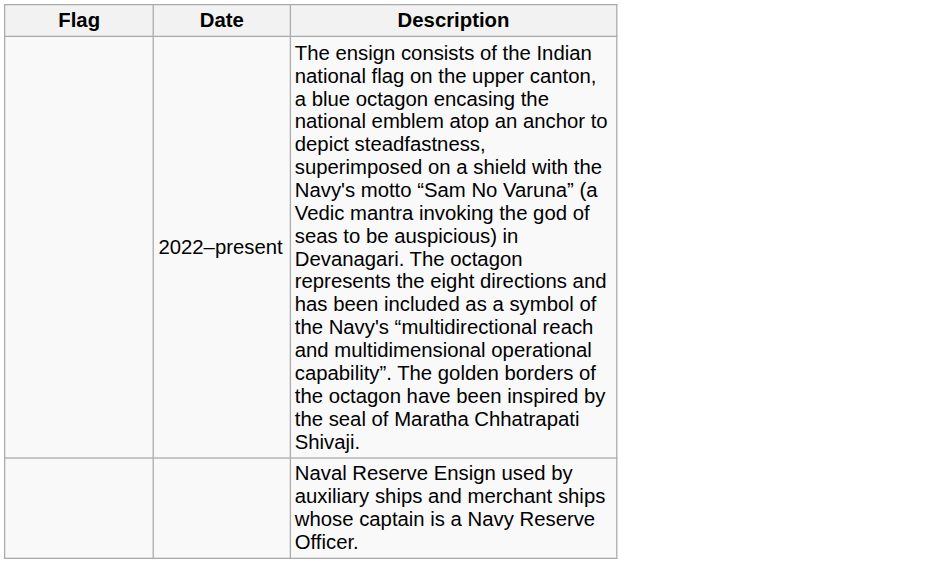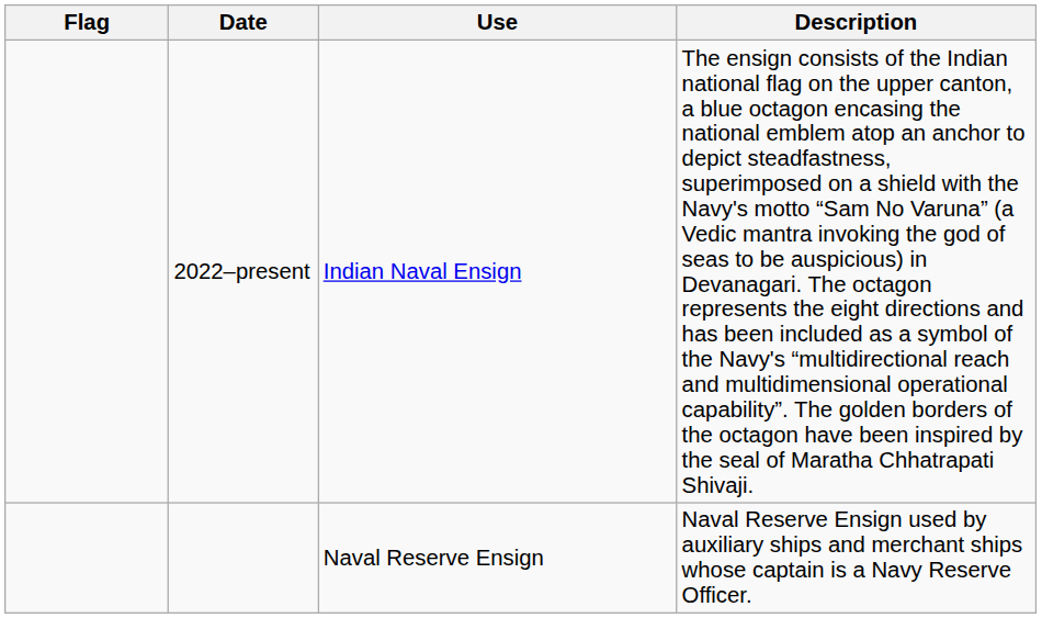+ column: Use | Indian Naval Ensign | Naval Reserve Ensign
